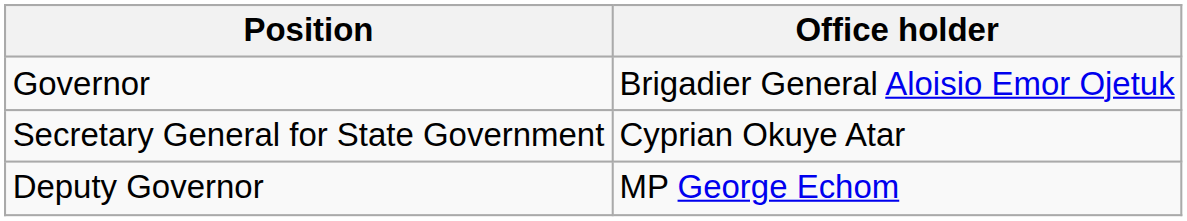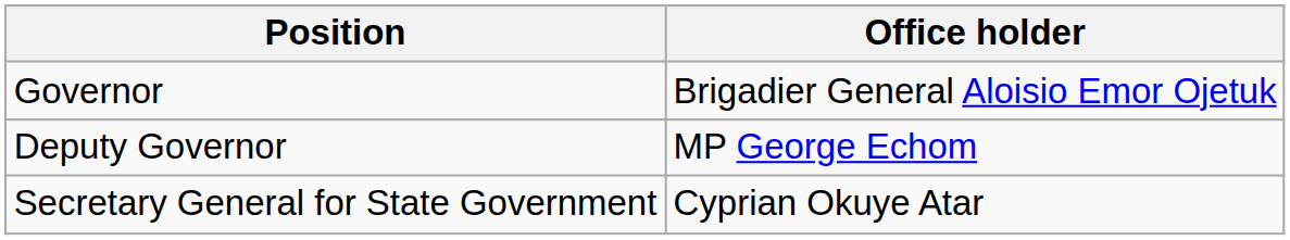rows swapped: Deputy Governor <-> Secretary General for State Government
